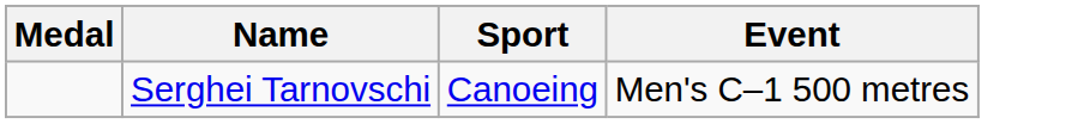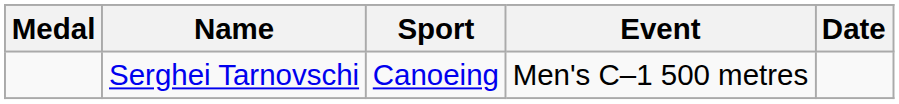+ column: Date
